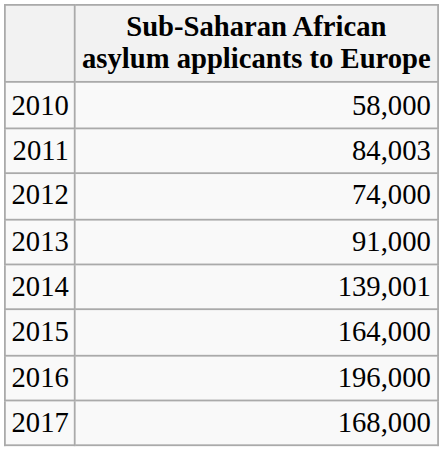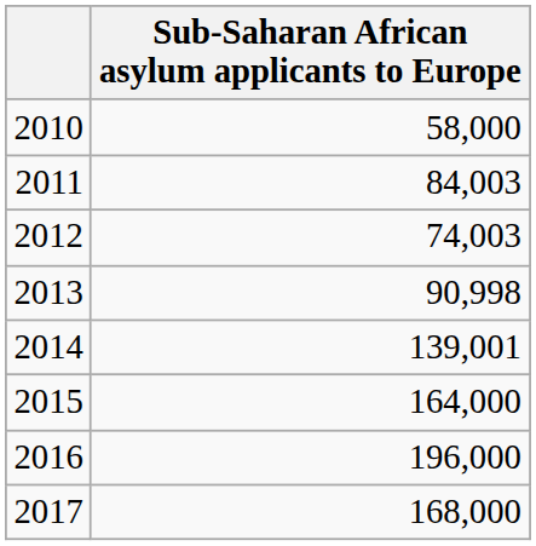2012 | Sub-Saharan African asylum applicants to Europe: 74,000 -> 74,003
2013 | Sub-Saharan African asylum applicants to Europe: 91,000 -> 90,998
